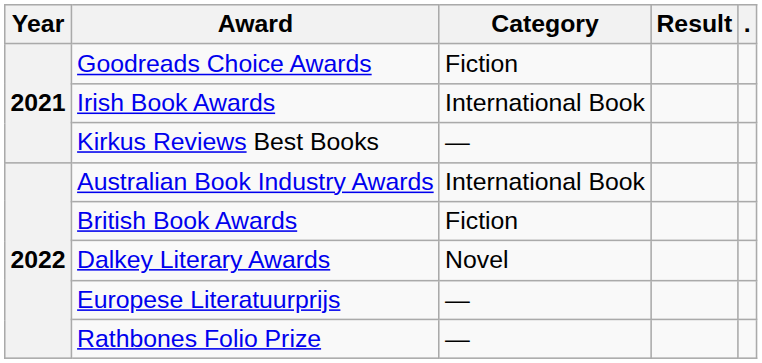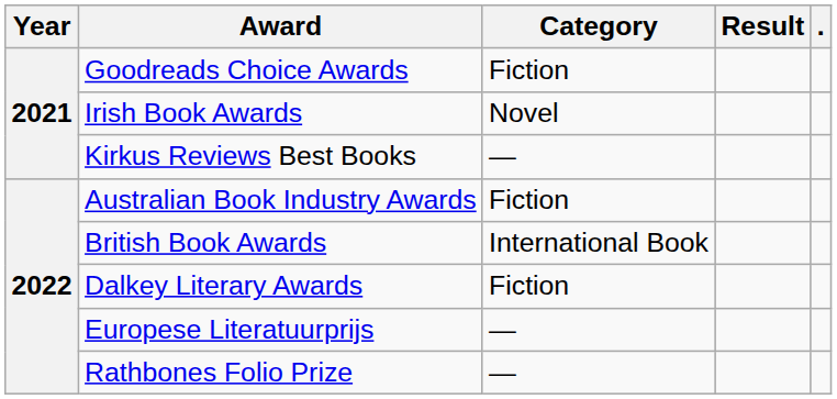Irish Book Awards | Category: International Book -> Novel
Australian Book Industry Awards | Category: International Book -> Fiction
British Book Awards | Category: Fiction -> International Book
Dalkey Literary Awards | Category: Novel -> Fiction
